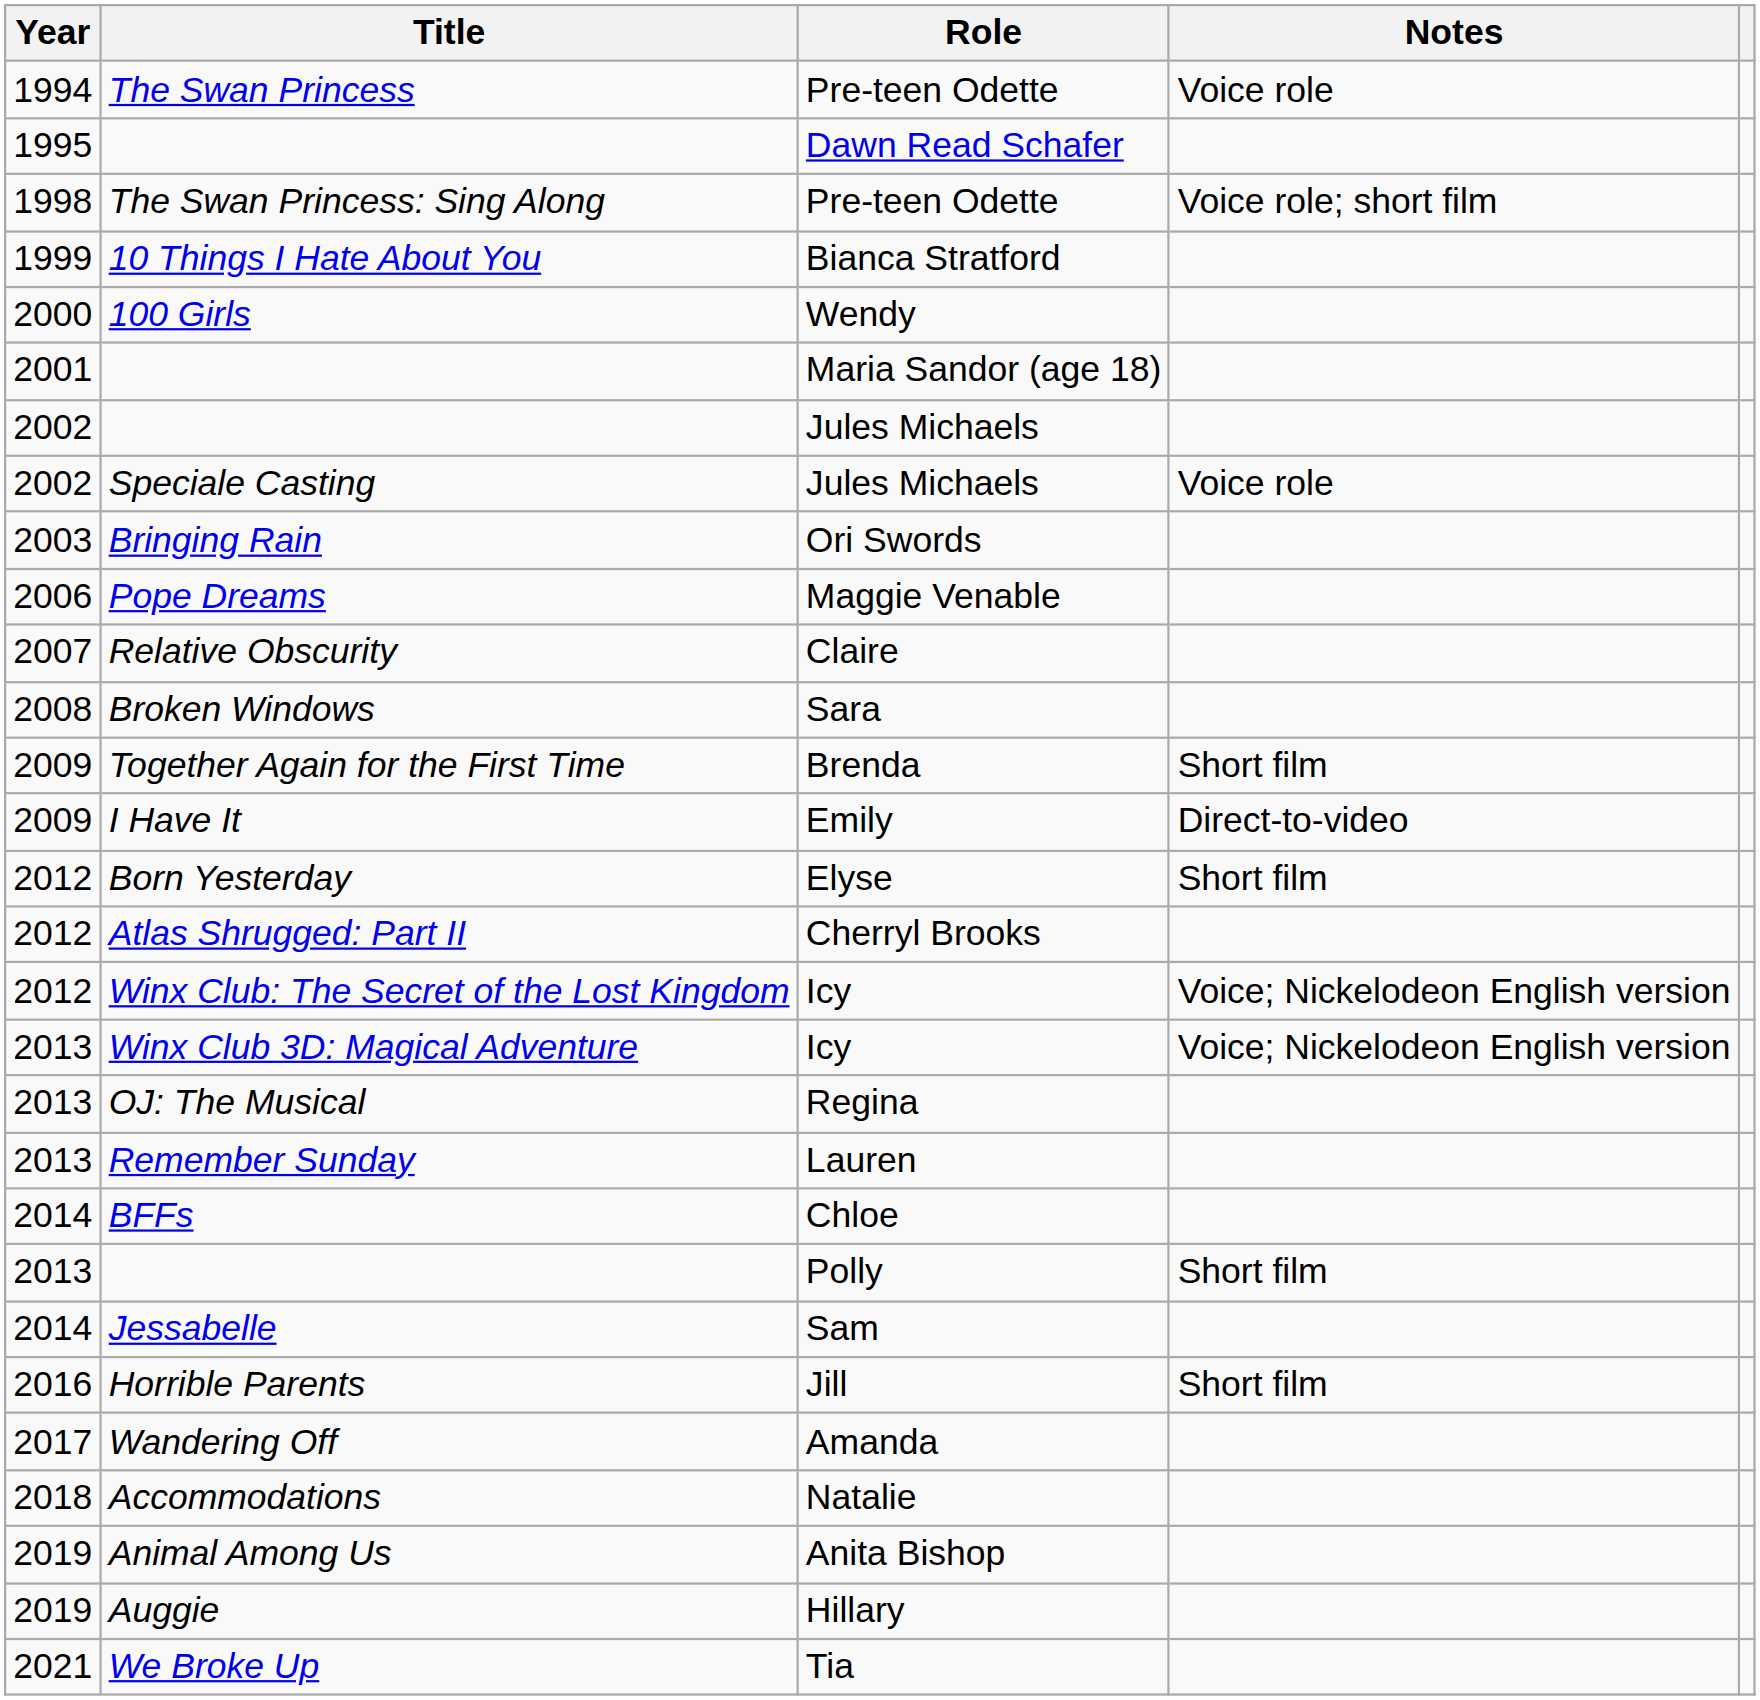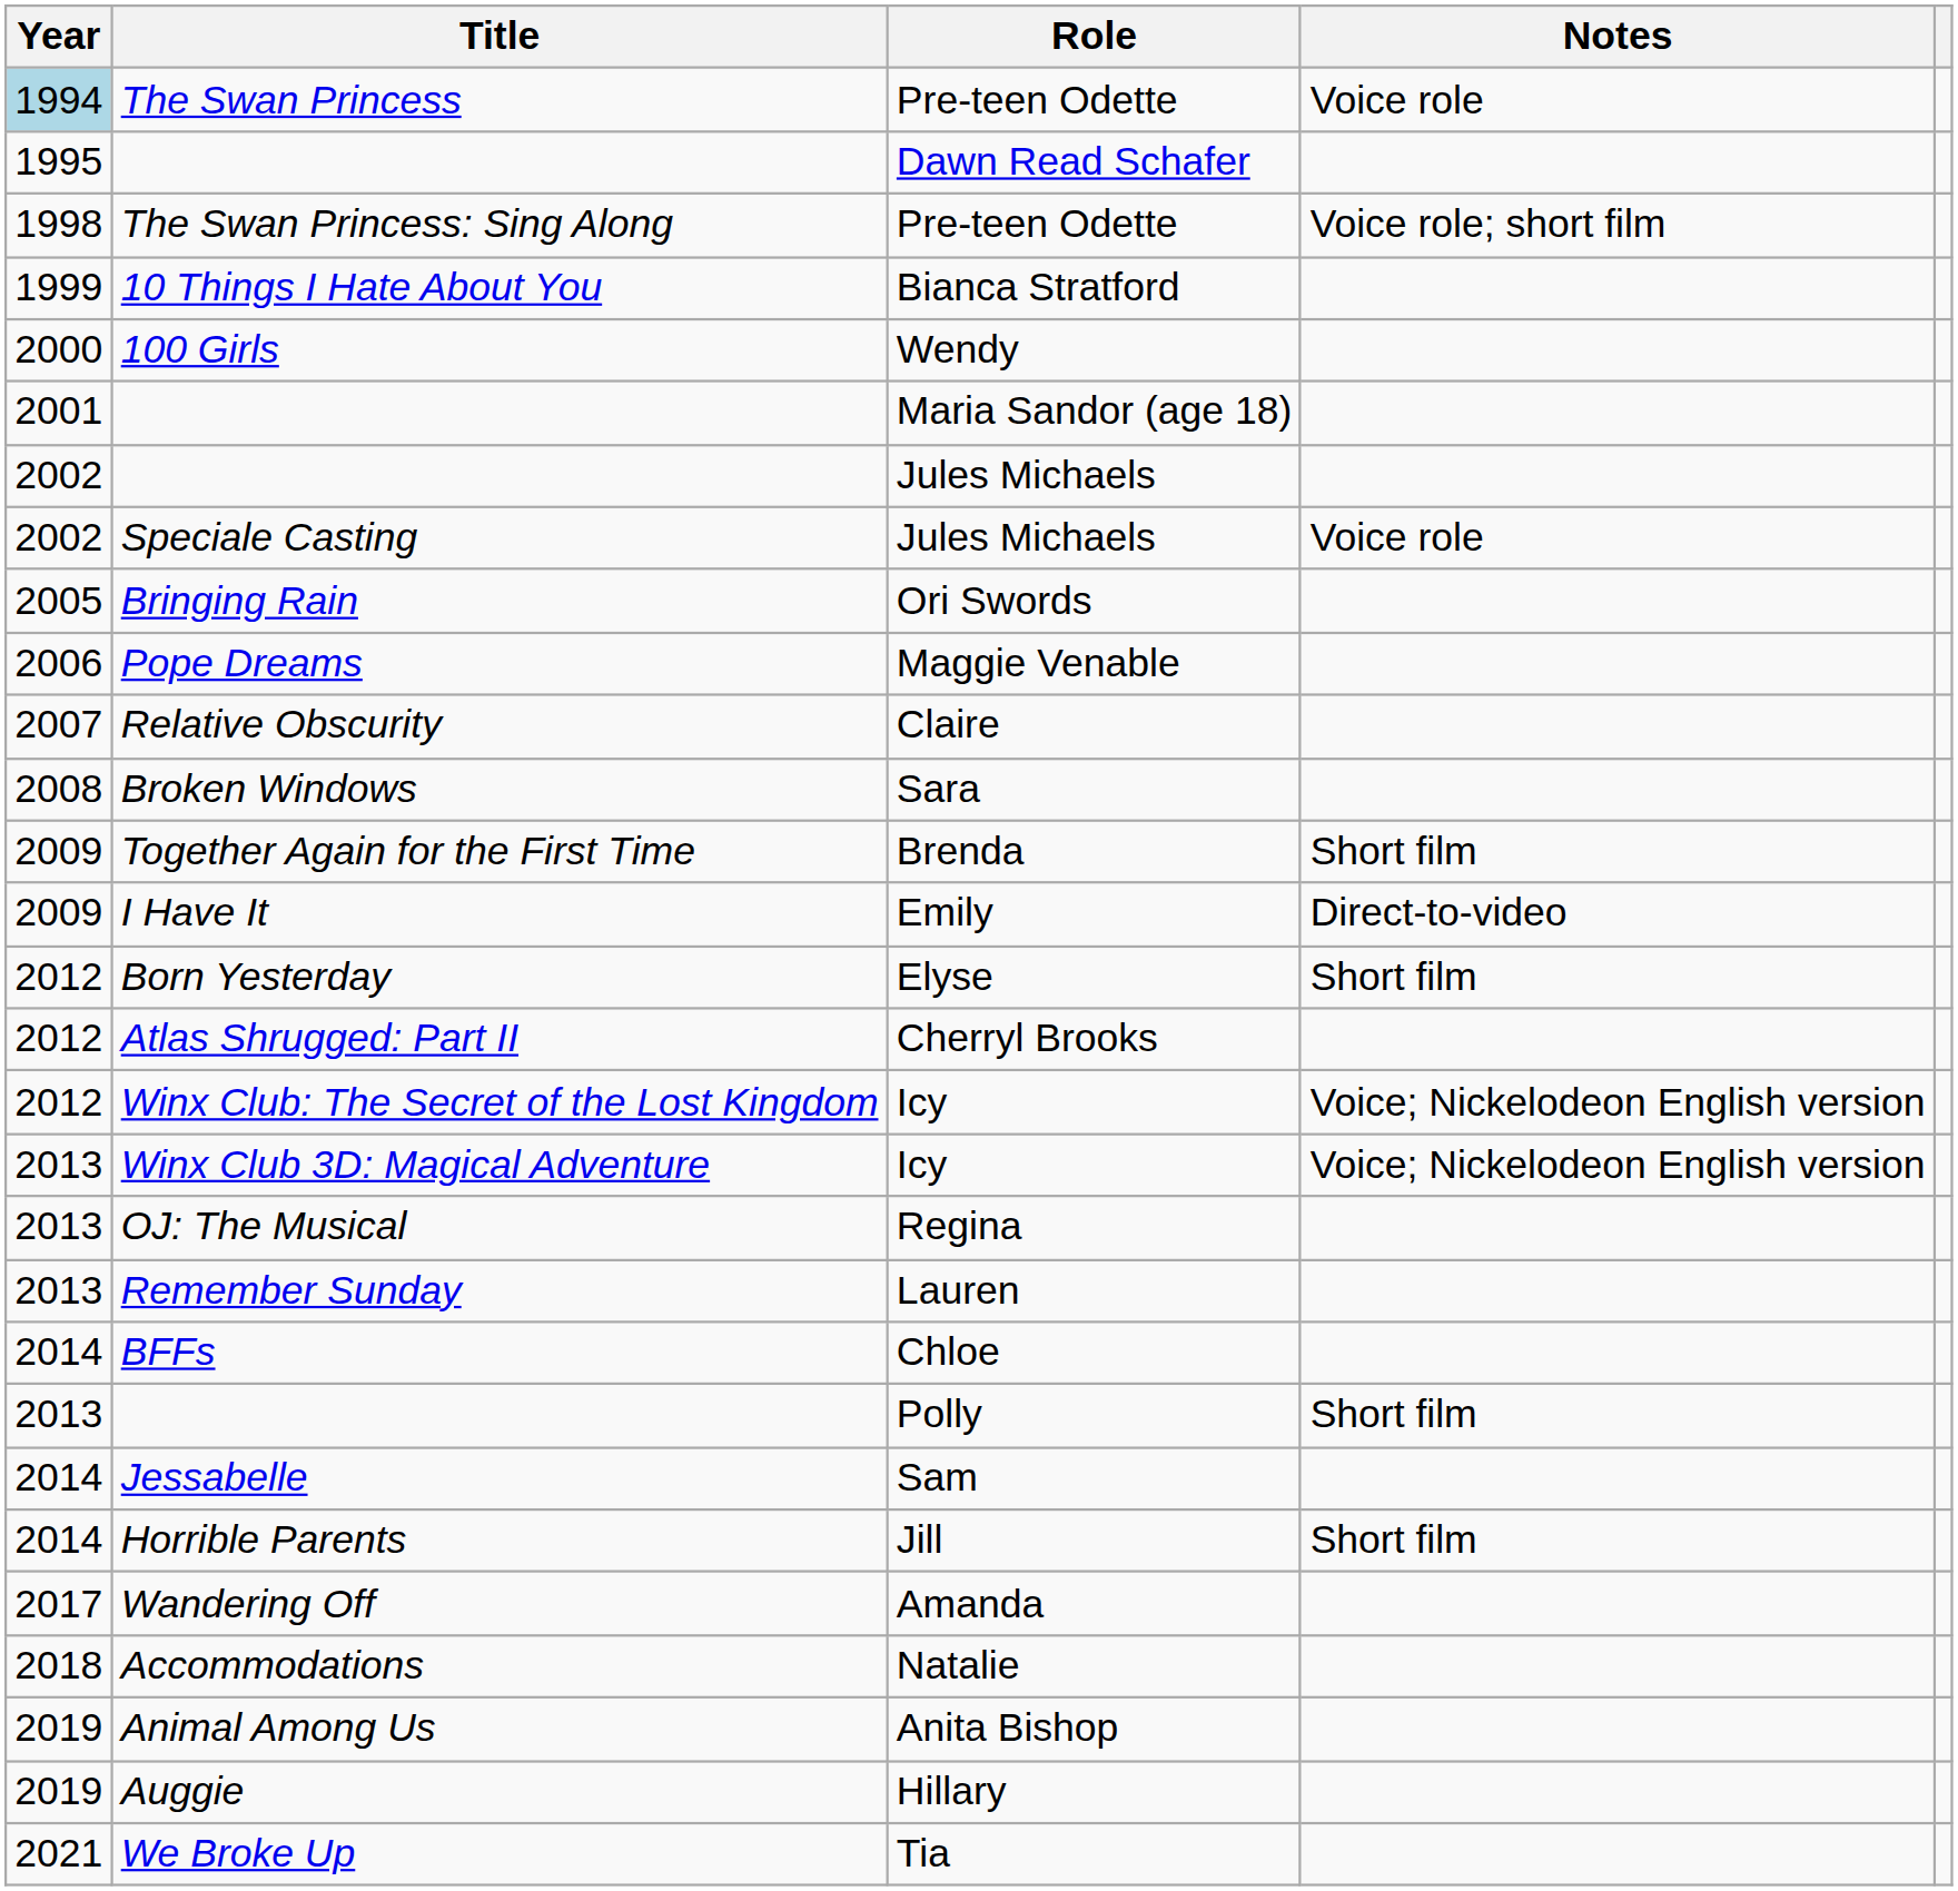The Swan Princess | Year: no background -> lightblue background
Bringing Rain | Year: 2003 -> 2005
Horrible Parents | Year: 2016 -> 2014
